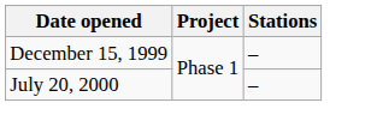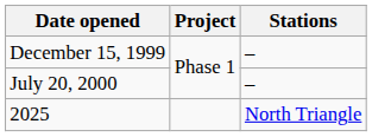+ row: 2025 | North Triangle
